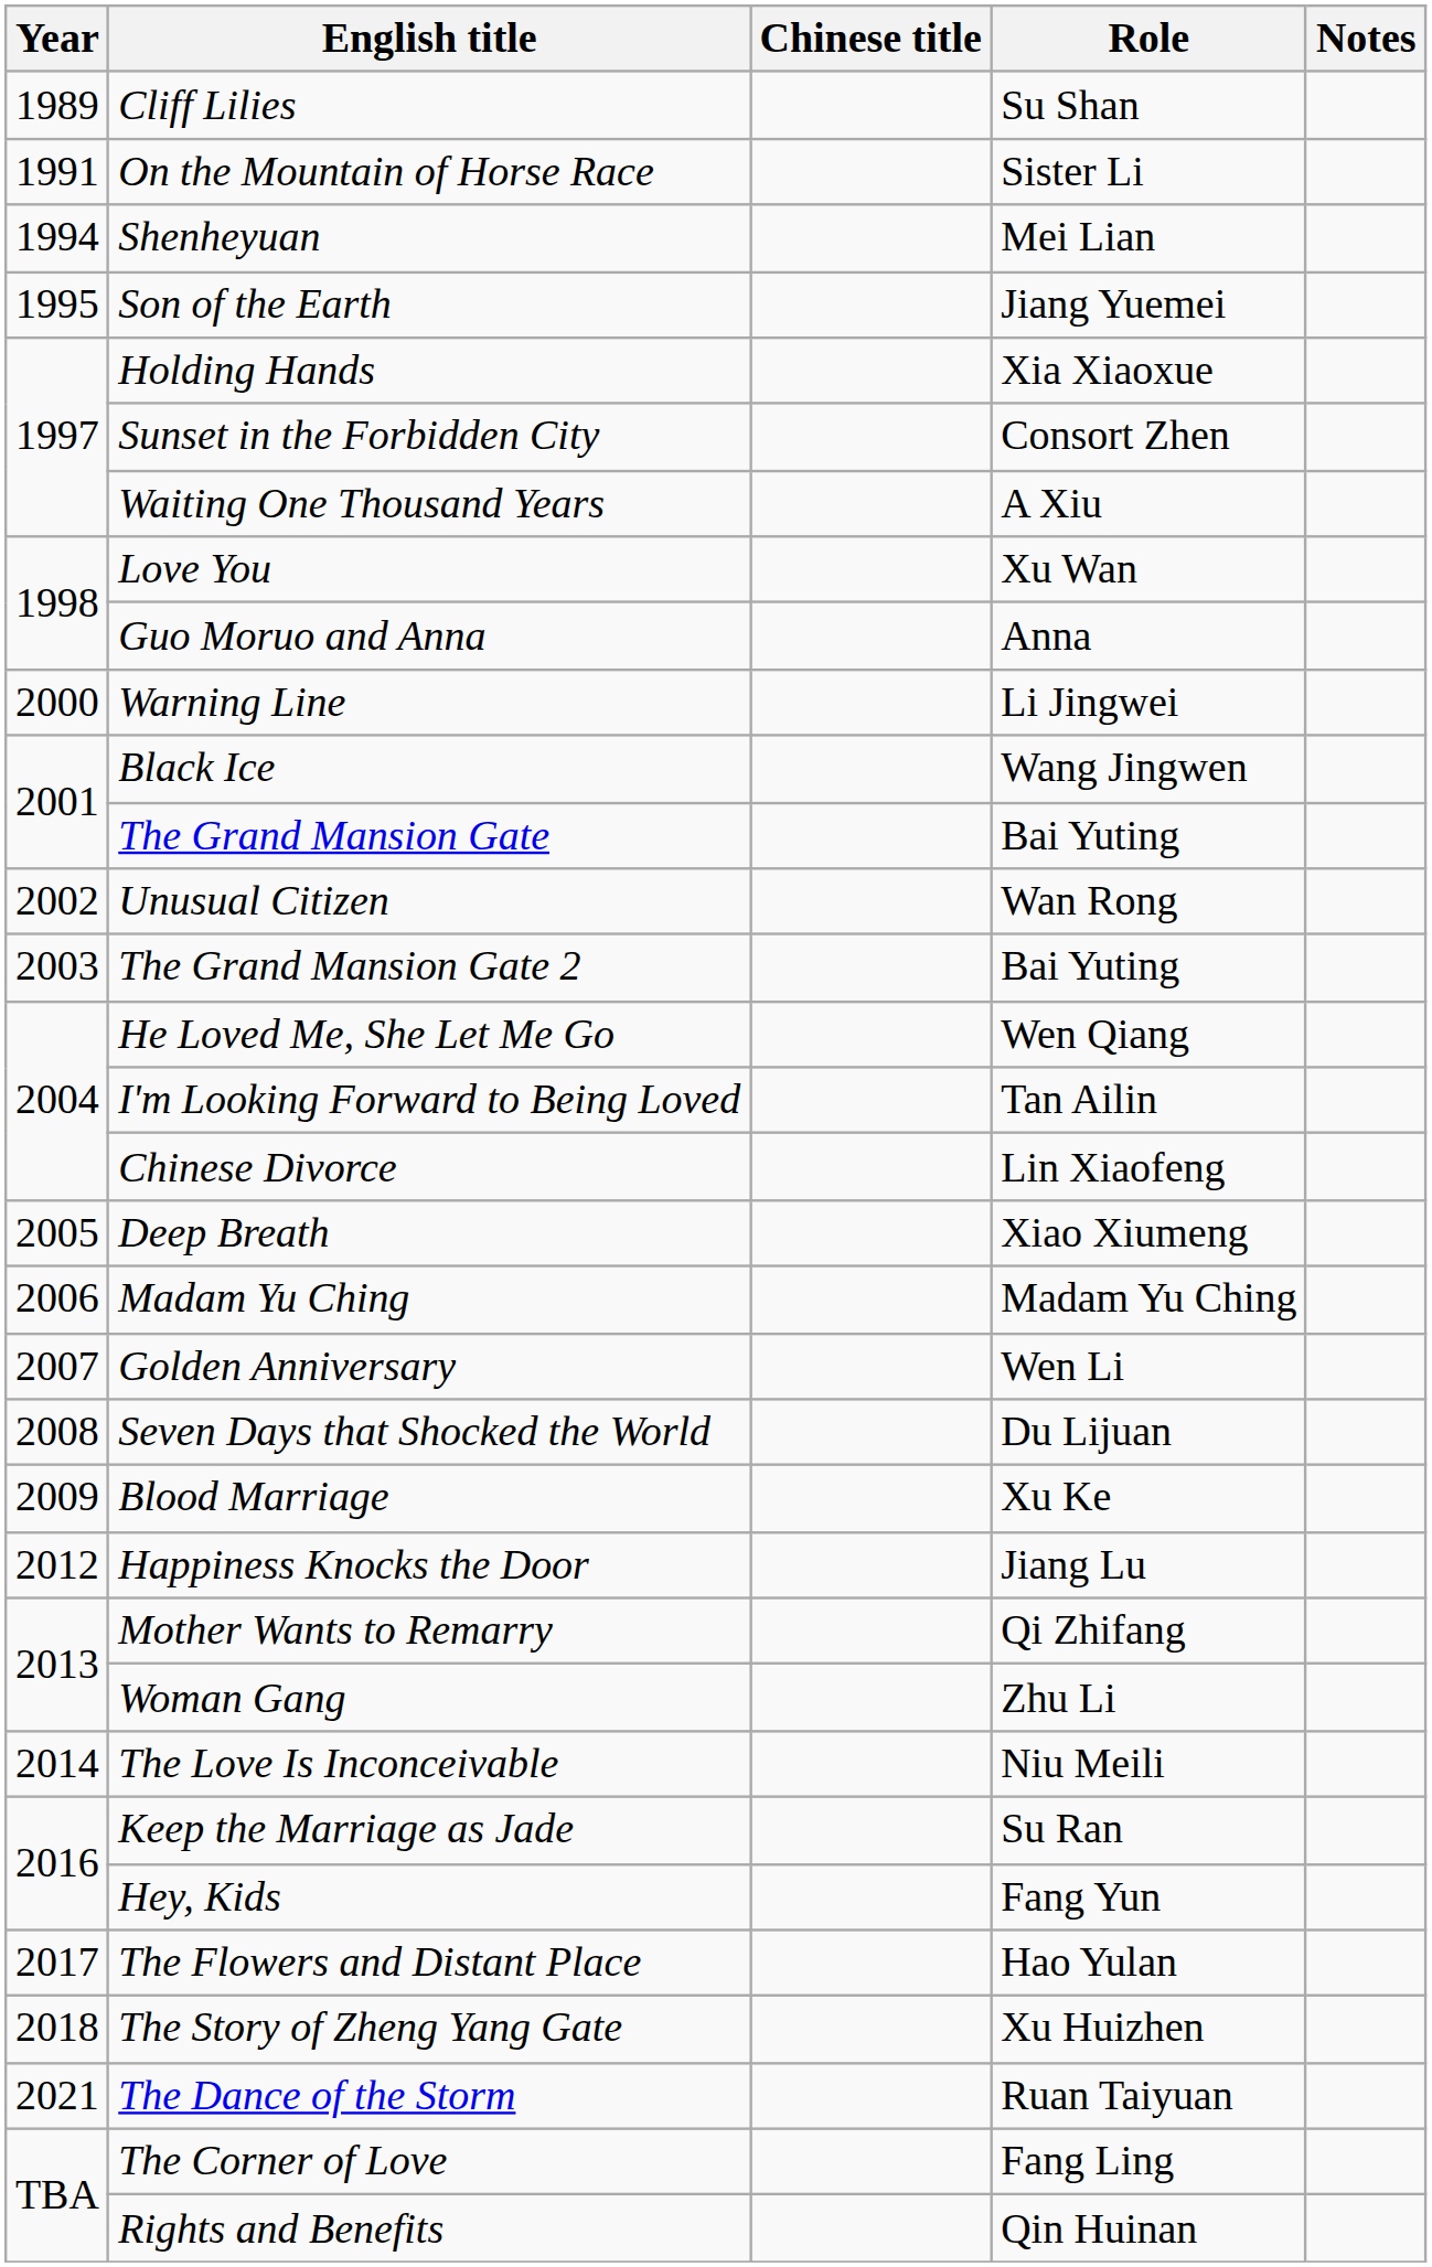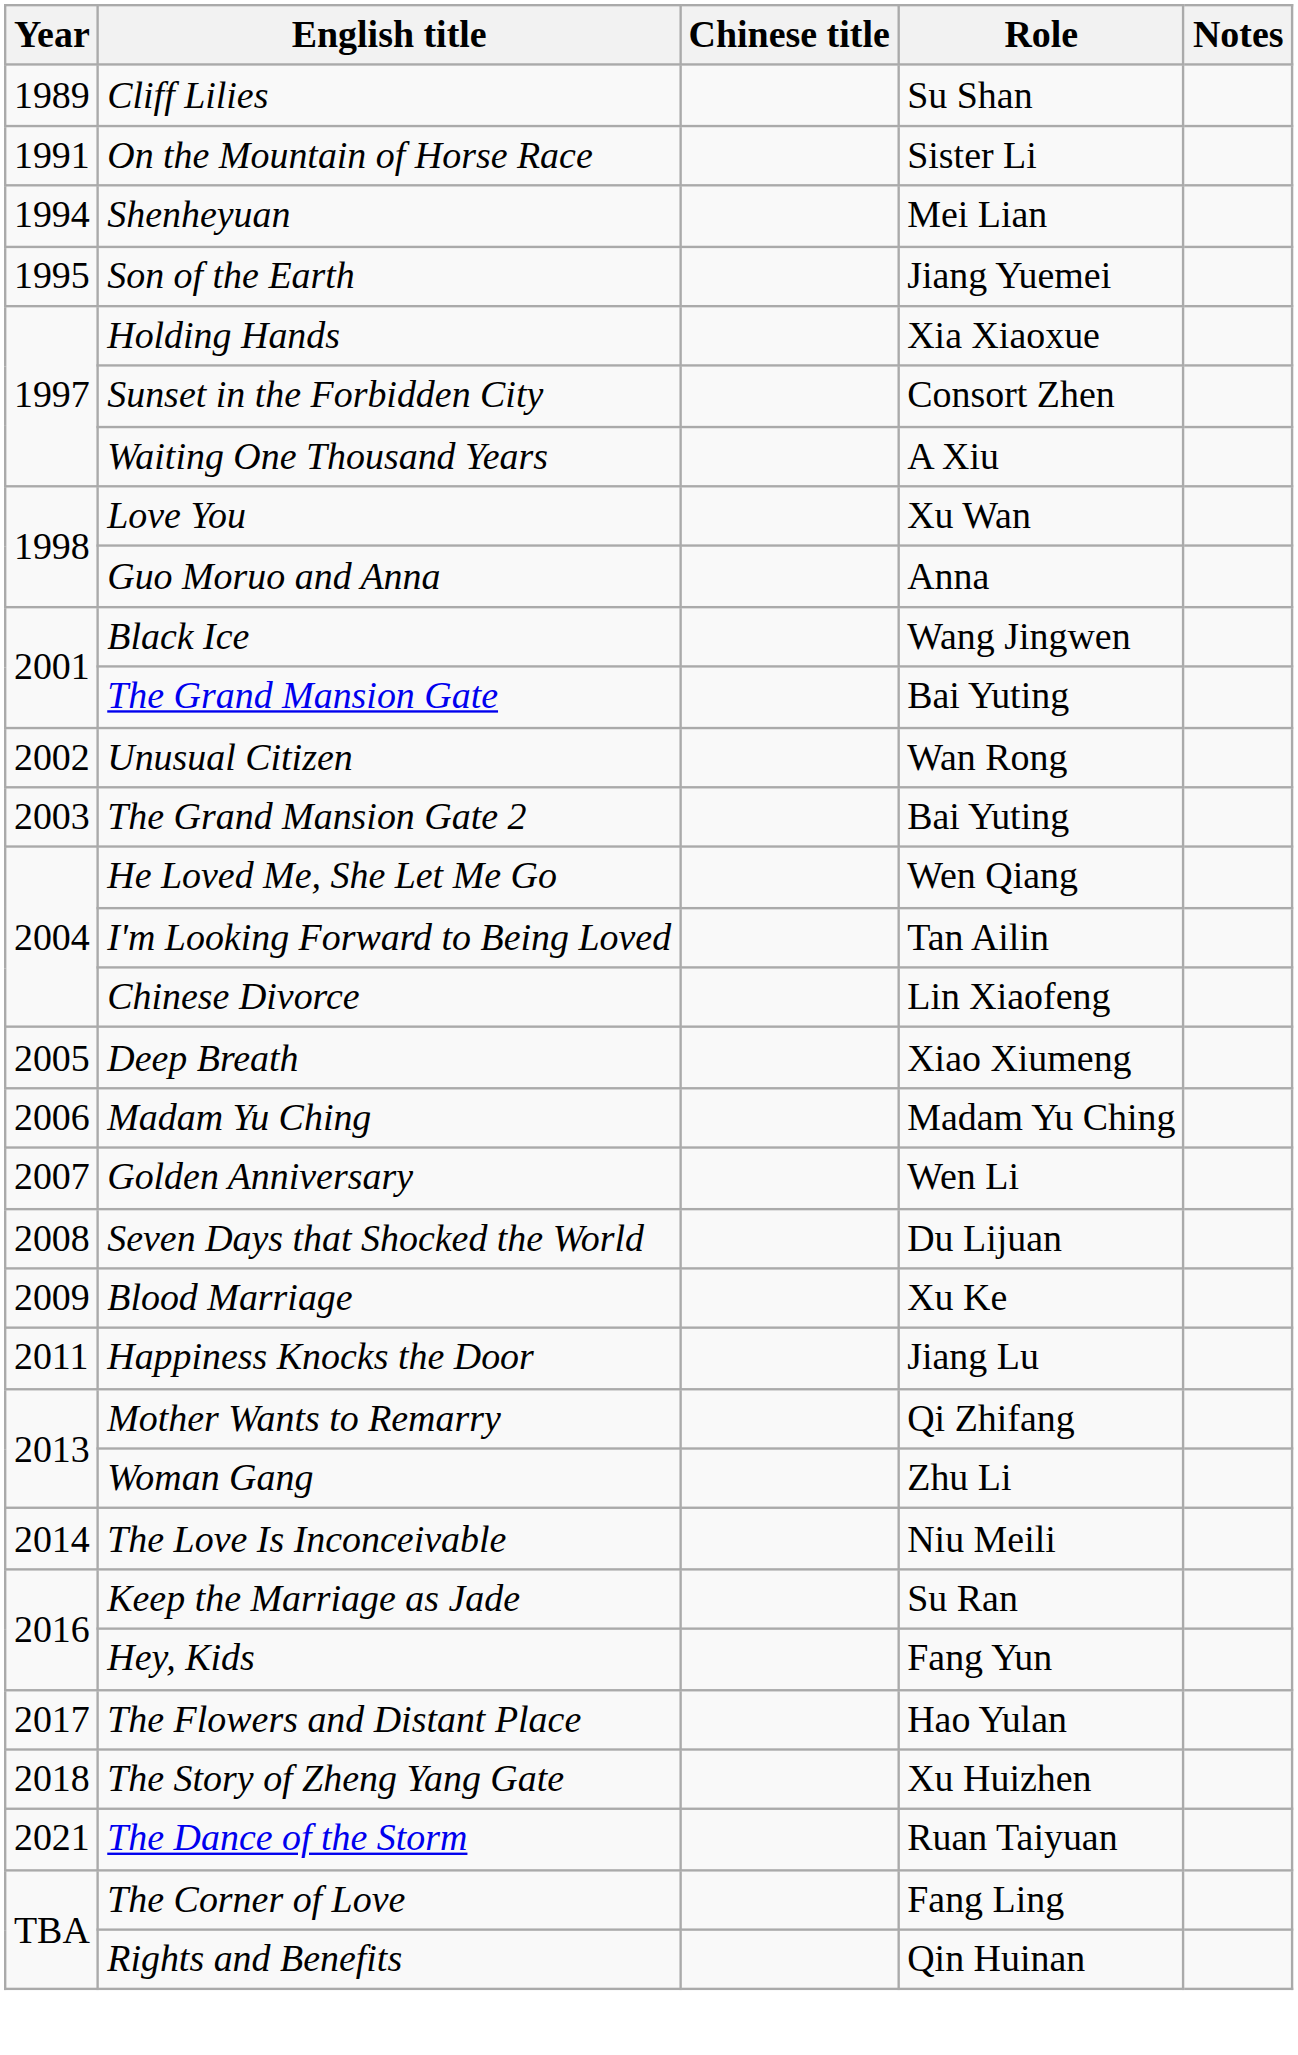- row: 2000 | Warning Line | Li Jingwei
Happiness Knocks the Door | Year: 2012 -> 2011
